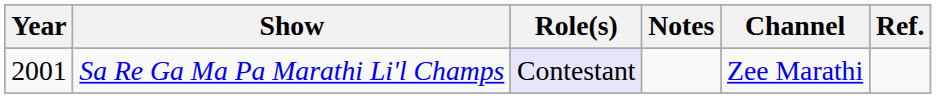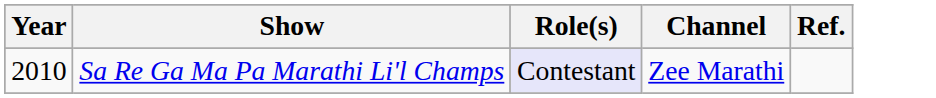- column: Notes
Sa Re Ga Ma Pa Marathi Li'l Champs | Year: 2001 -> 2010
